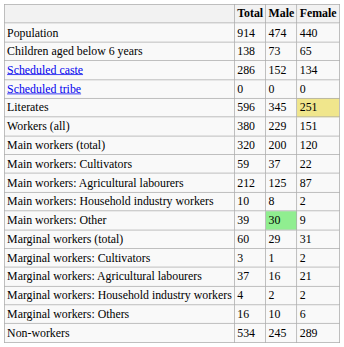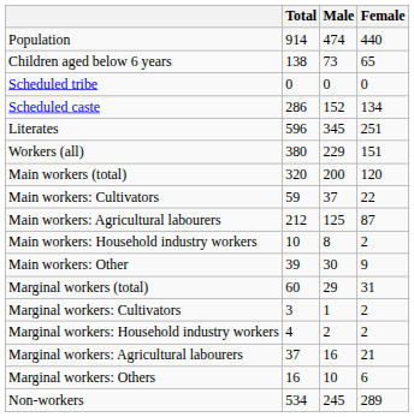rows swapped: Scheduled caste <-> Scheduled tribe
Literates | Female: khaki background -> no background
Main workers: Other | Male: lightgreen background -> no background
rows swapped: Marginal workers: Agricultural labourers <-> Marginal workers: Household industry workers
